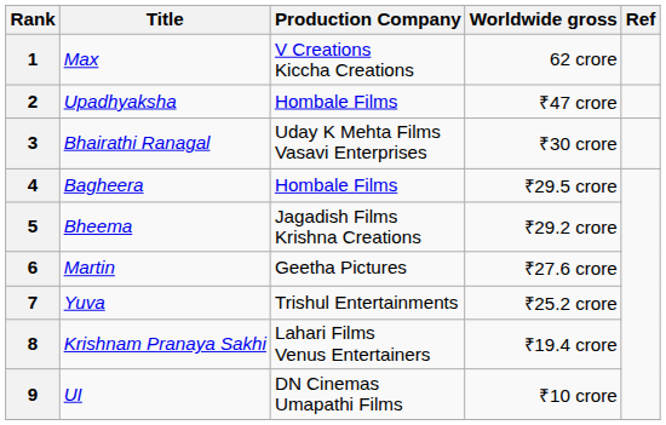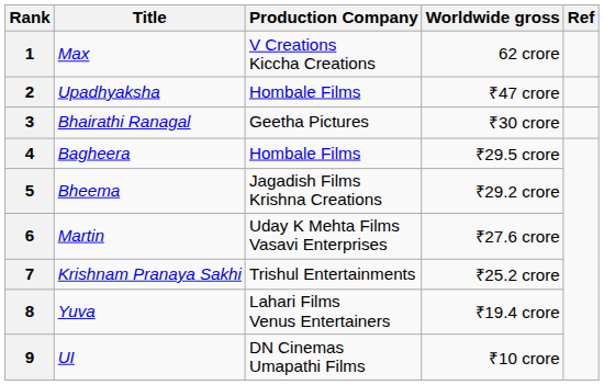3 | Production Company: Uday K Mehta Films Vasavi Enterprises -> Geetha Pictures
6 | Production Company: Geetha Pictures -> Uday K Mehta Films Vasavi Enterprises
7 | Title: Yuva -> Krishnam Pranaya Sakhi
8 | Title: Krishnam Pranaya Sakhi -> Yuva
